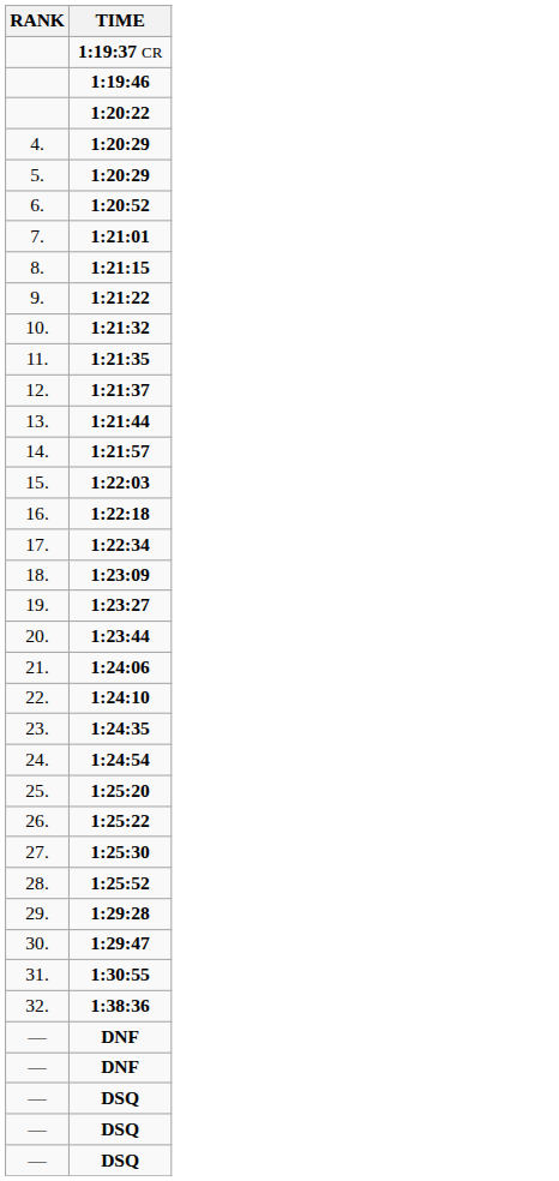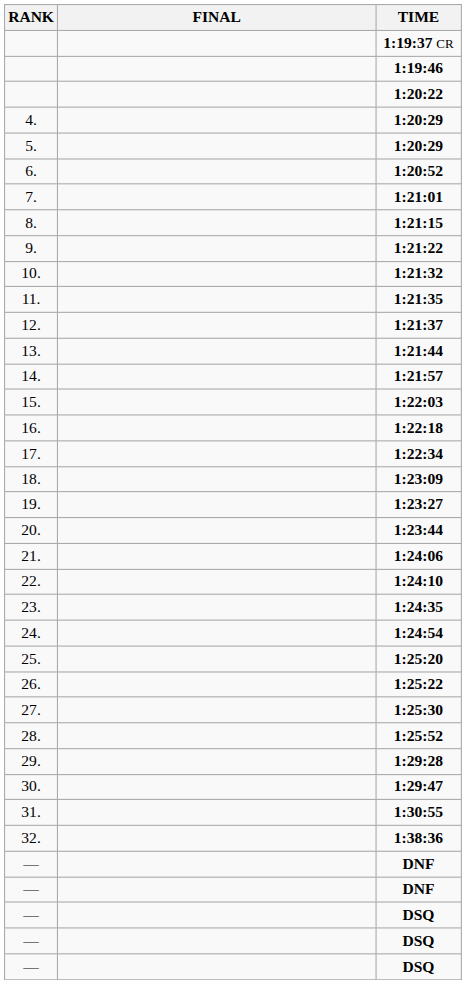+ column: FINAL
